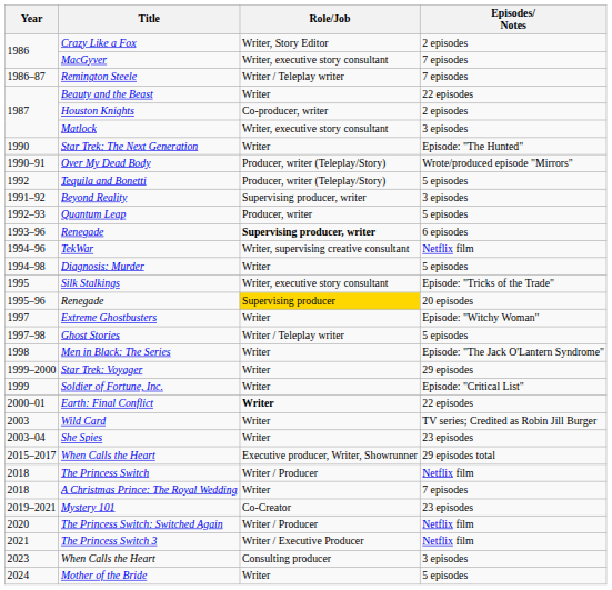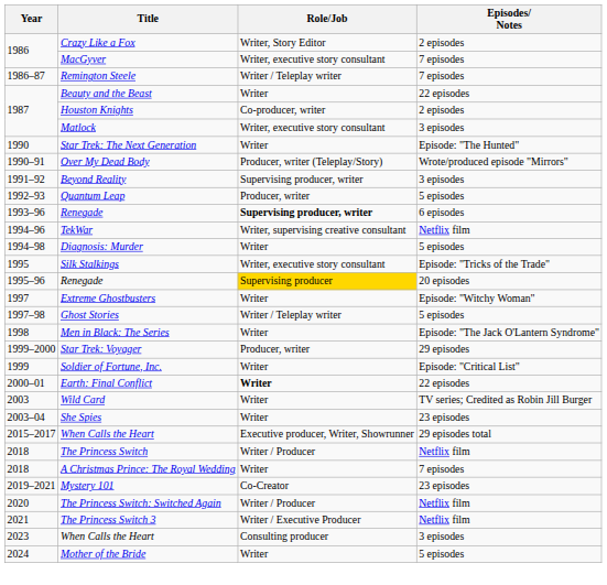- row: 1992 | Tequila and Bonetti | Producer, writer (Teleplay/Story) | 5 episodes
Star Trek: Voyager | Role/Job: Writer -> Producer, writer
